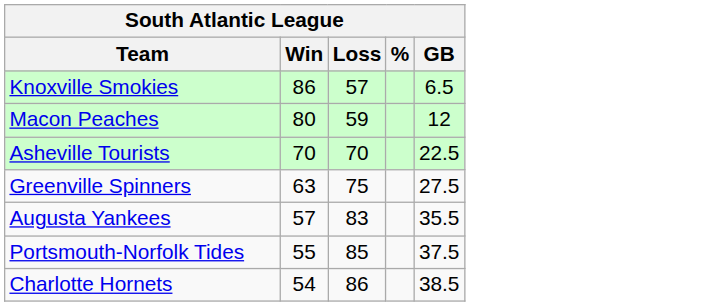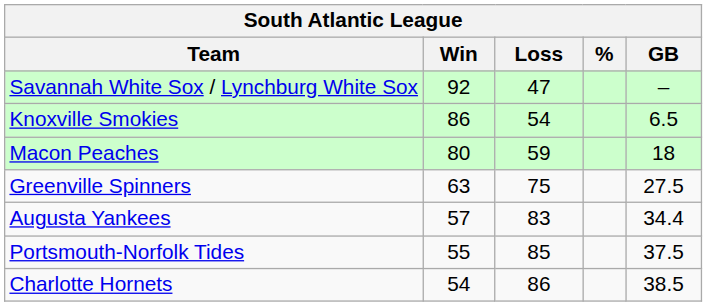+ row: Savannah White Sox / Lynchburg White Sox | 92 | 47 | –
Knoxville Smokies | Loss: 57 -> 54
Macon Peaches | GB: 12 -> 18
- row: Asheville Tourists | 70 | 70 | 22.5
Augusta Yankees | GB: 35.5 -> 34.4
